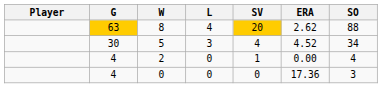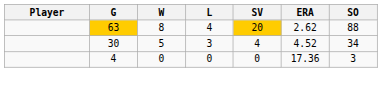- row: 4 | 2 | 0 | 1 | 0.00 | 4
